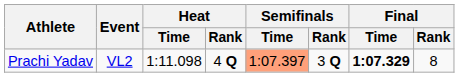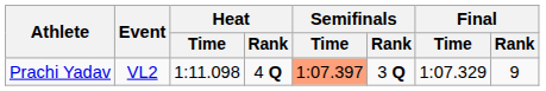Prachi Yadav | Final / Time: bold -> normal
Prachi Yadav | Final / Rank: 8 -> 9
